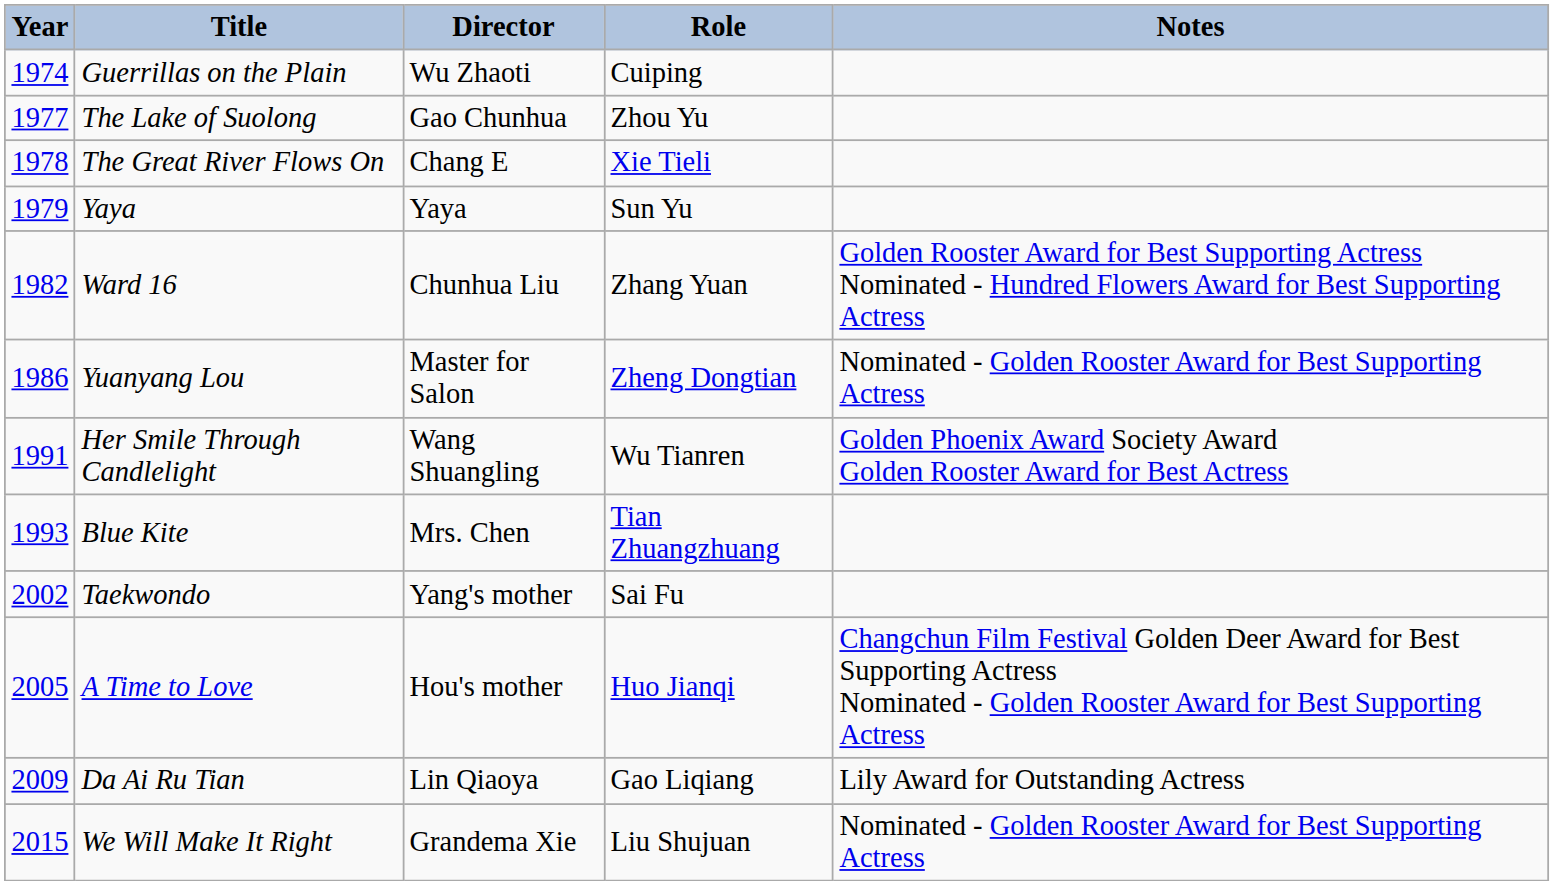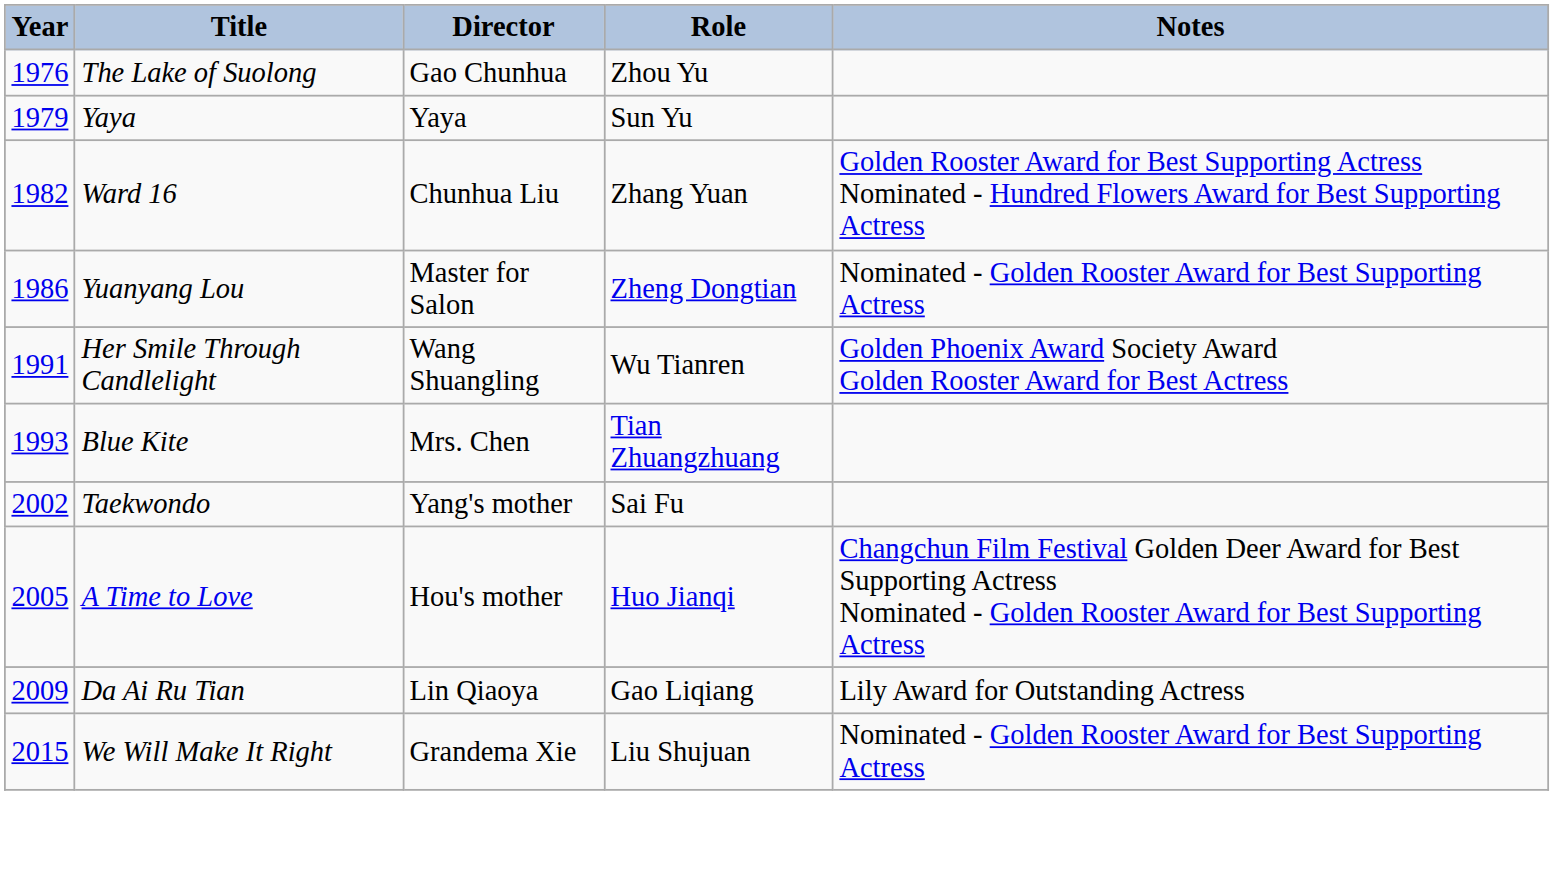- row: 1974 | Guerrillas on the Plain | Wu Zhaoti | Cuiping
The Lake of Suolong | Year: 1977 -> 1976
- row: 1978 | The Great River Flows On | Chang E | Xie Tieli
